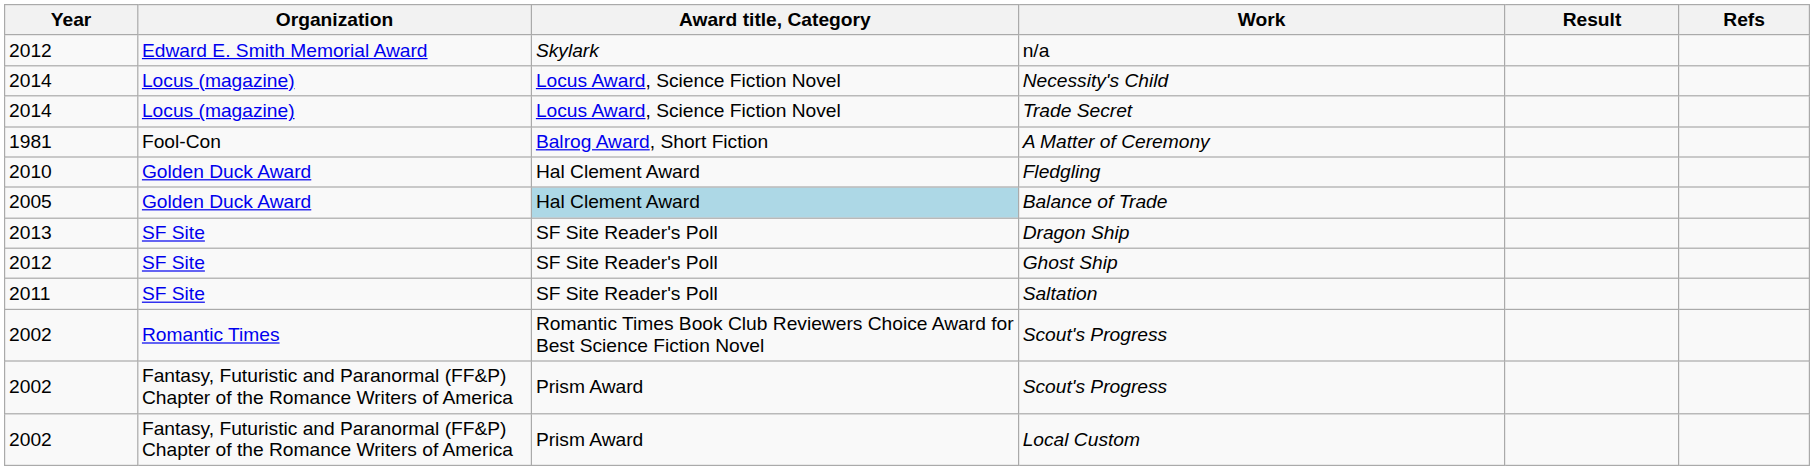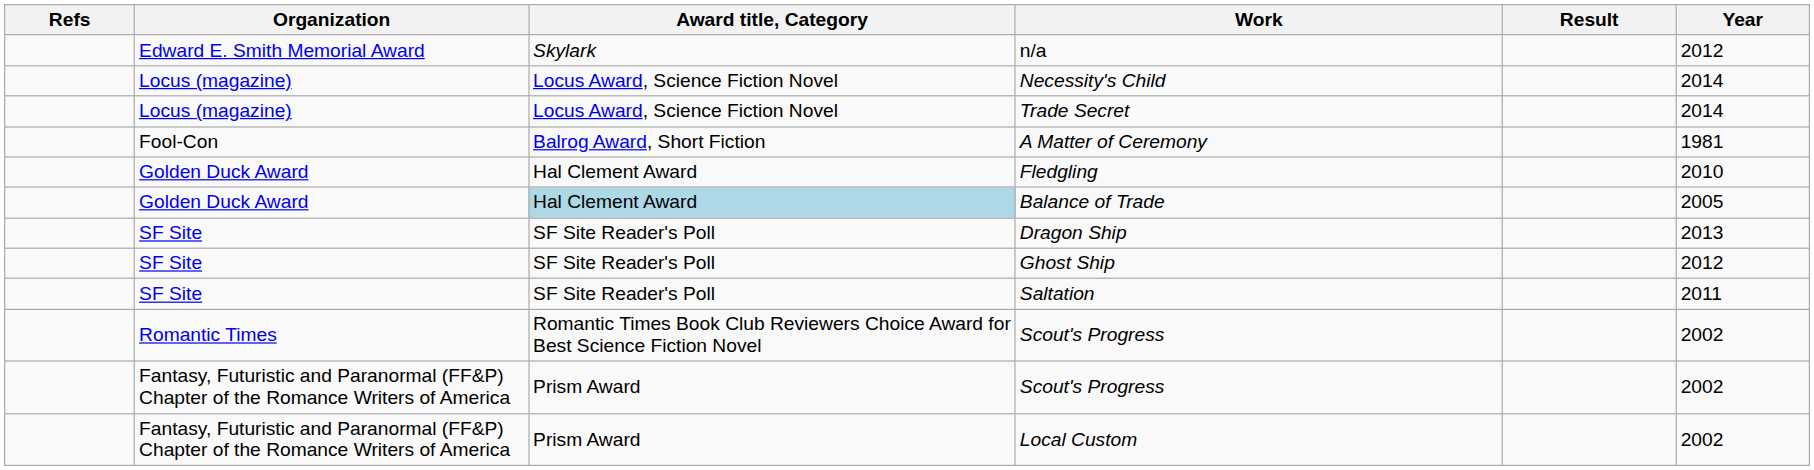columns swapped: Year <-> Refs
